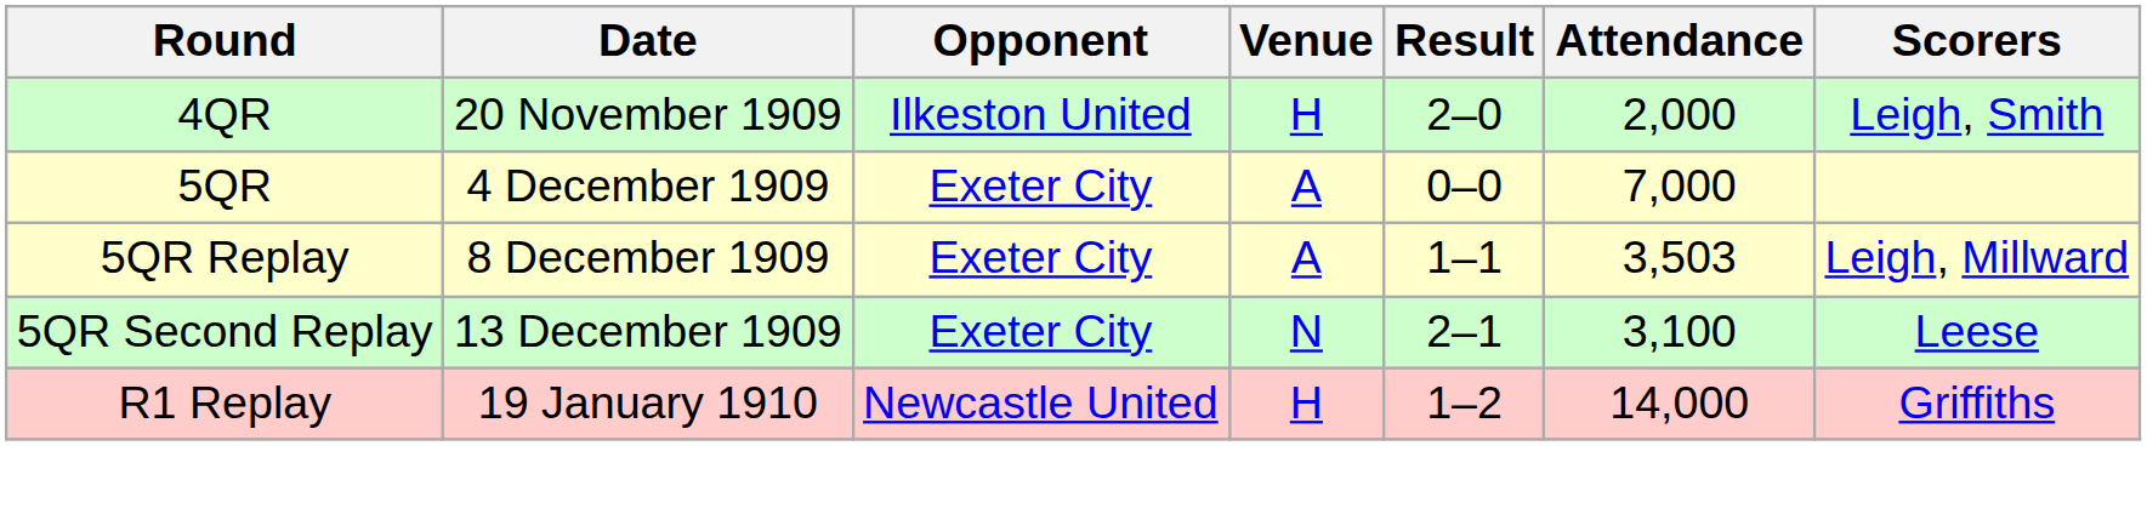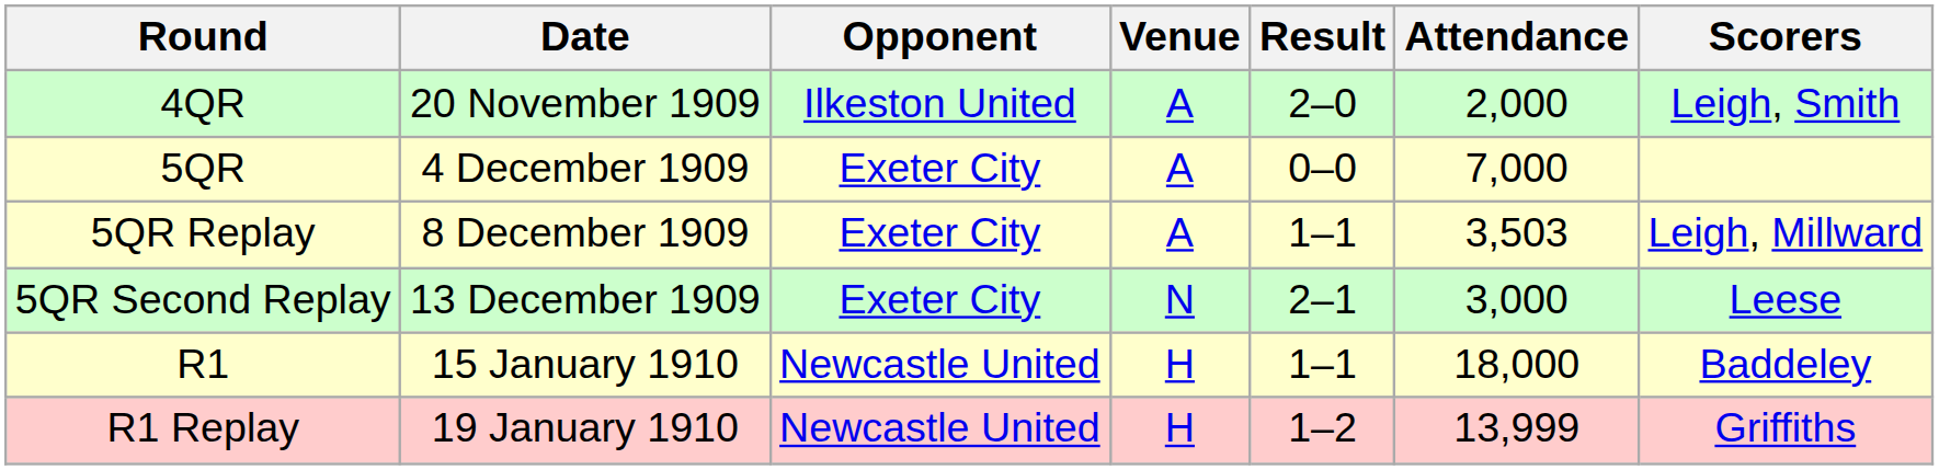4QR | Venue: H -> A
5QR Second Replay | Attendance: 3,100 -> 3,000
+ row: R1 | 15 January 1910 | Newcastle United | H | 1–1 | 18,000 | Baddeley
R1 Replay | Attendance: 14,000 -> 13,999
